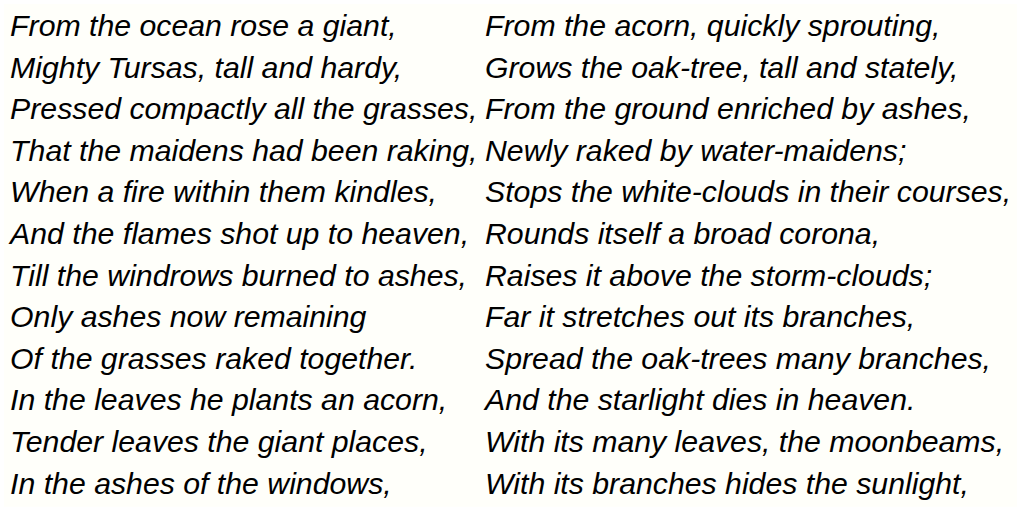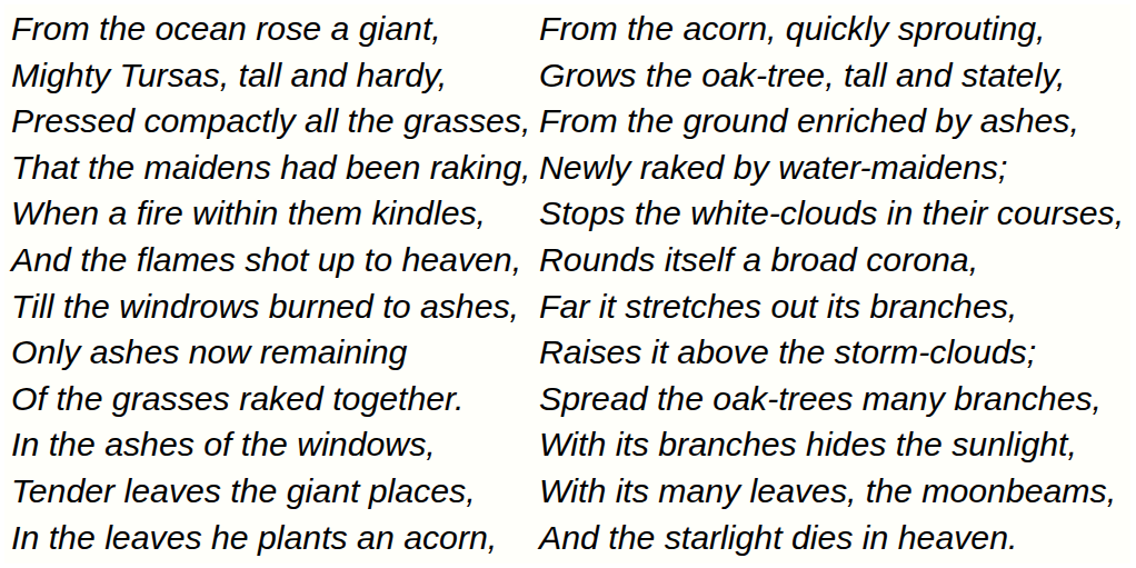Till the windrows burned to ashes, | column 2: Raises it above the storm-clouds; -> Far it stretches out its branches,
Only ashes now remaining | column 2: Far it stretches out its branches, -> Raises it above the storm-clouds;
rows swapped: In the ashes of the windows, <-> In the leaves he plants an acorn,
